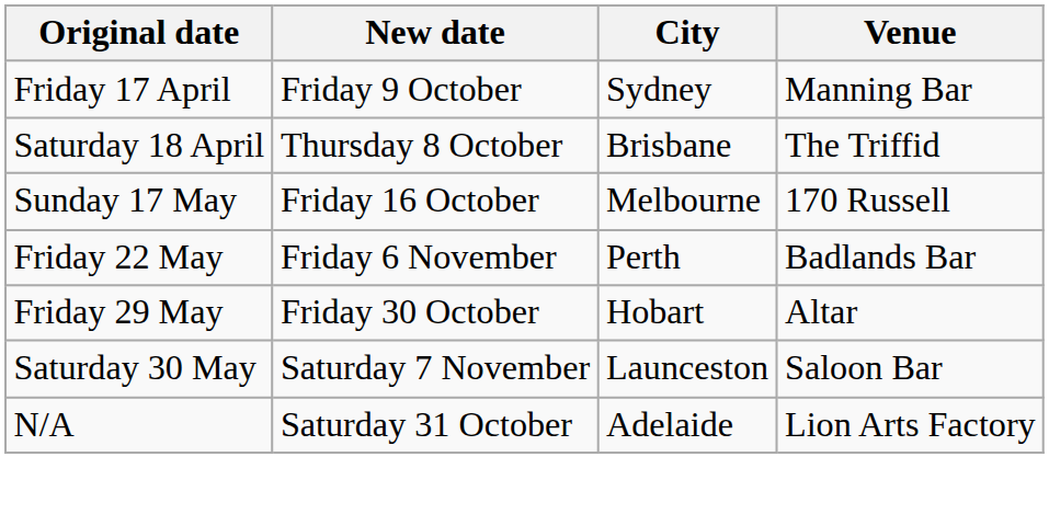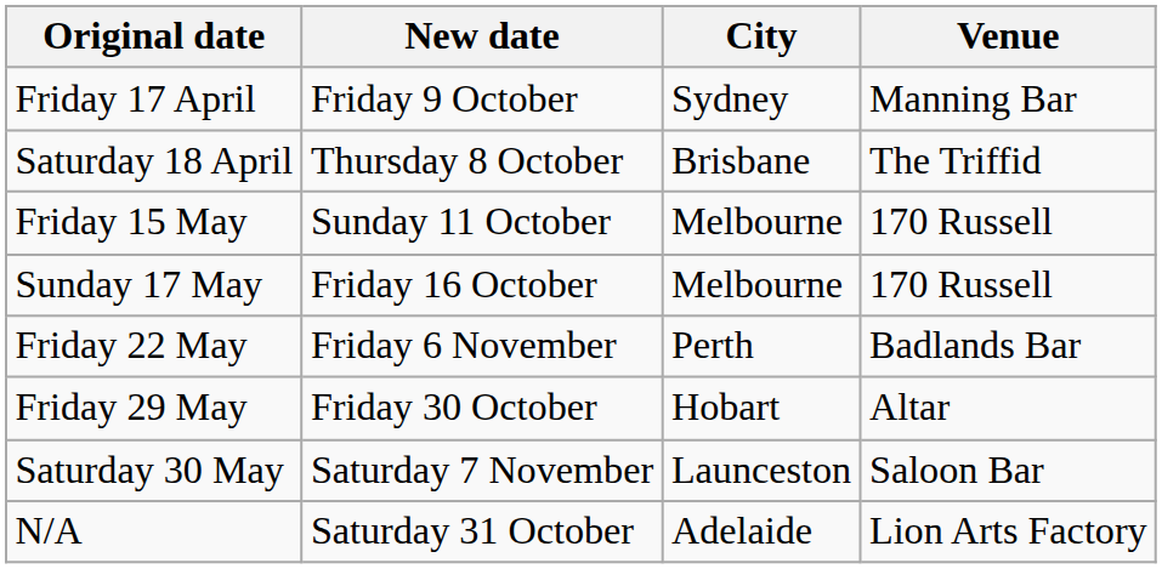+ row: Friday 15 May | Sunday 11 October | Melbourne | 170 Russell
